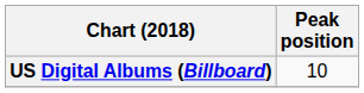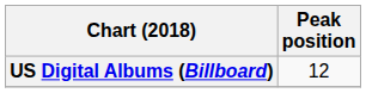US Digital Albums (Billboard) | Peak position: 10 -> 12
